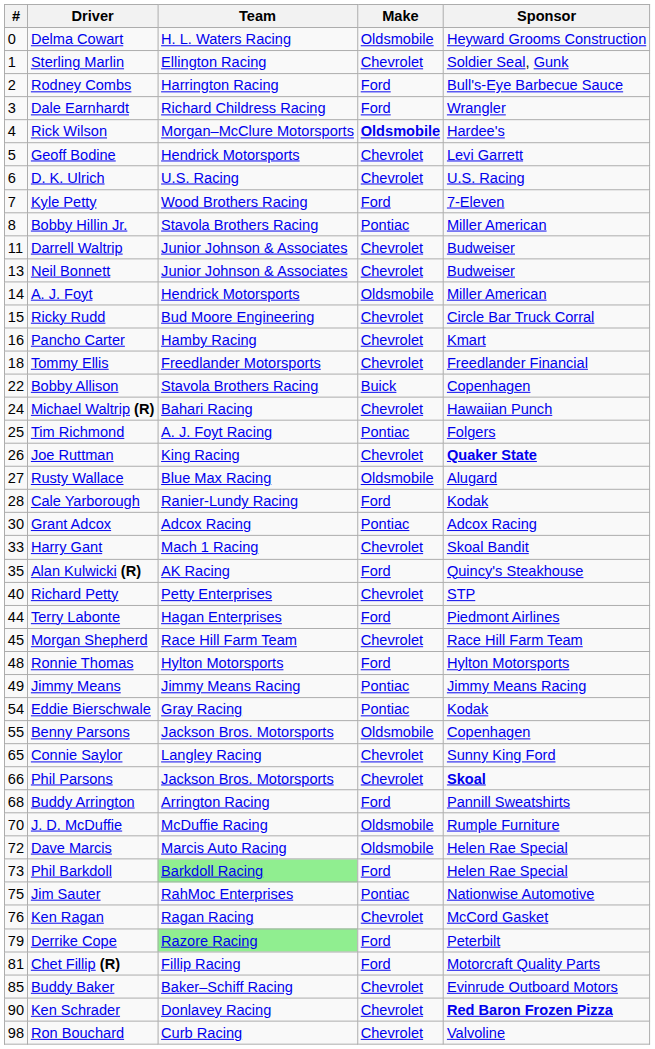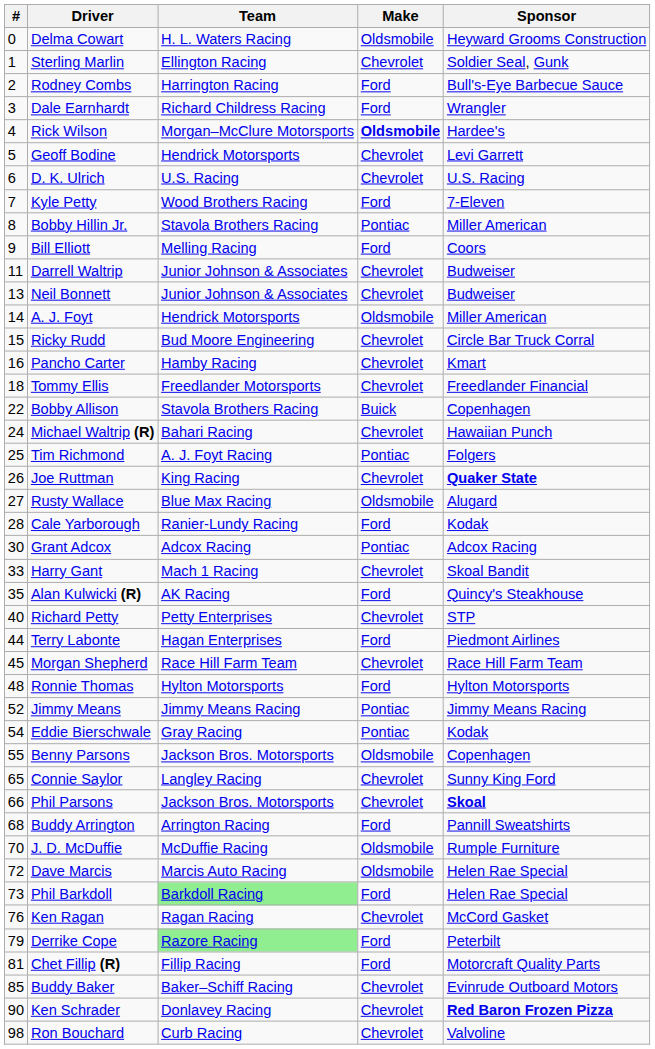+ row: 9 | Bill Elliott | Melling Racing | Ford | Coors
Jimmy Means | #: 49 -> 52
- row: 75 | Jim Sauter | RahMoc Enterprises | Pontiac | Nationwise Automotive
